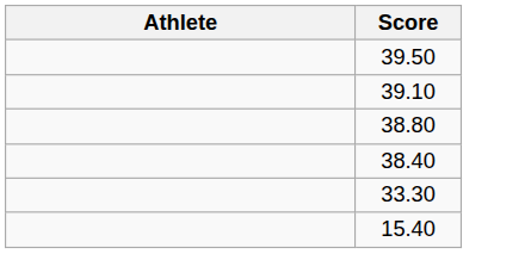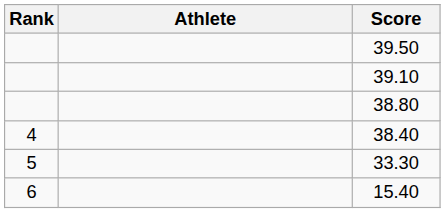+ column: Rank | 4 | 5 | 6
